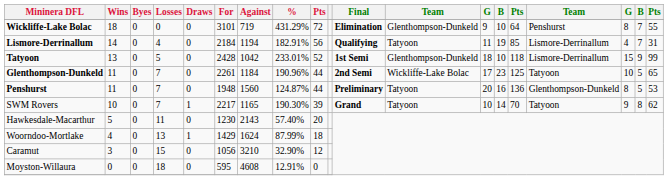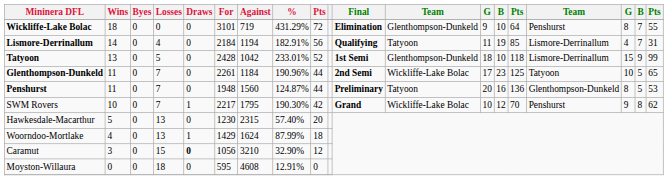SWM Rovers | Against: 1165 -> 1795
SWM Rovers | column 9: 39 -> 42
SWM Rovers | column 12: Tatyoon -> Wickliffe-Lake Bolac
SWM Rovers | column 14: 14 -> 12
SWM Rovers | column 16: Tatyoon -> Penshurst
Hawkesdale-Macarthur | Losses: 11 -> 13
Hawkesdale-Macarthur | Against: 2143 -> 2315
Caramut | Draws: normal -> bold
